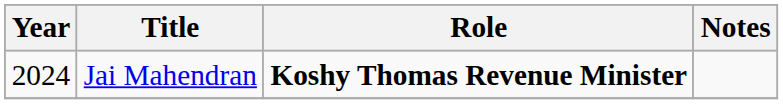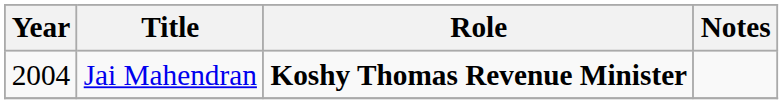Jai Mahendran | Year: 2024 -> 2004
